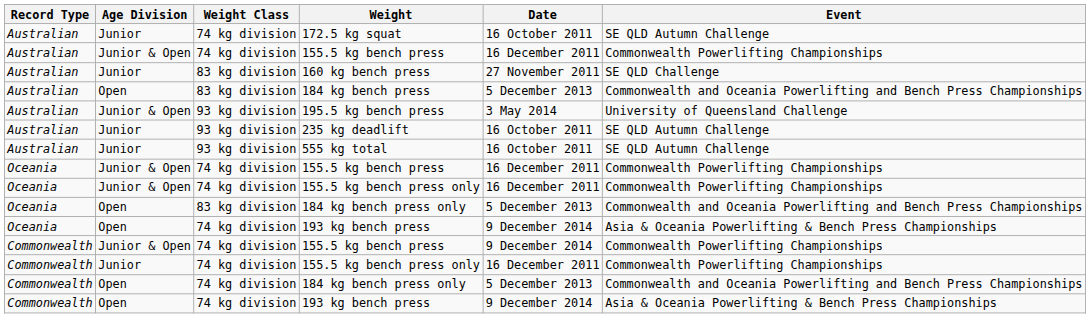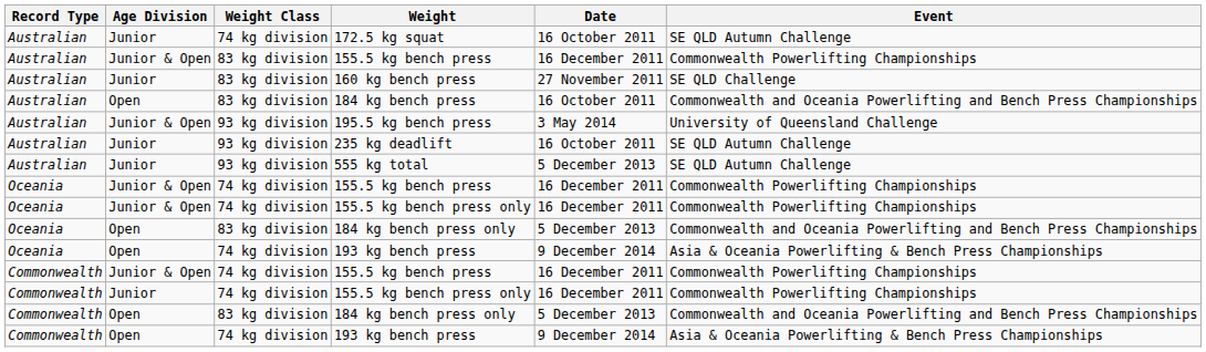Australian / 155.5 kg bench press | Weight Class: 74 kg division -> 83 kg division
184 kg bench press | Date: 5 December 2013 -> 16 October 2011
555 kg total | Date: 16 October 2011 -> 5 December 2013
Commonwealth / 155.5 kg bench press | Date: 9 December 2014 -> 16 December 2011
Commonwealth / 184 kg bench press only | Weight Class: 74 kg division -> 83 kg division
